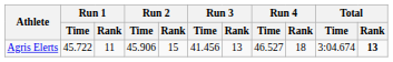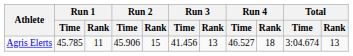Agris Elerts | Run 1 / Time: 45.722 -> 45.785
Agris Elerts | Total / Rank: bold -> normal
